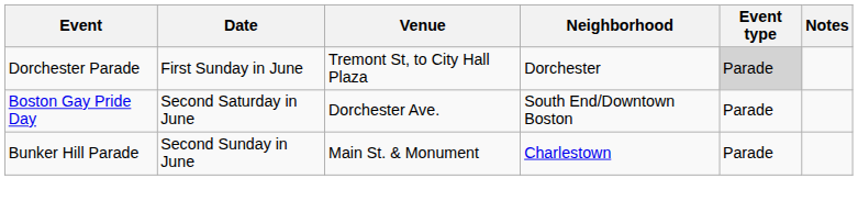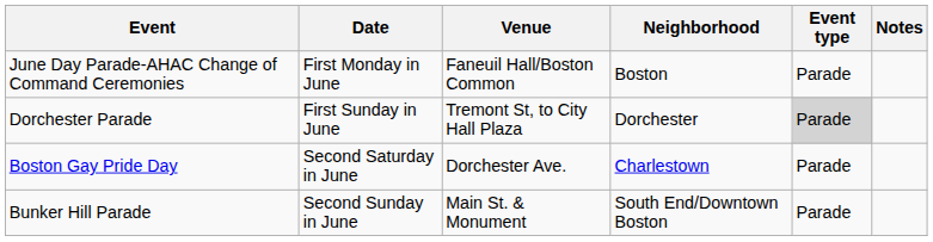+ row: June Day Parade-AHAC Change of Command Ceremonies | First Monday in June | Faneuil Hall/Boston Common | Boston | Parade
Boston Gay Pride Day | Neighborhood: South End/Downtown Boston -> Charlestown
Bunker Hill Parade | Neighborhood: Charlestown -> South End/Downtown Boston
